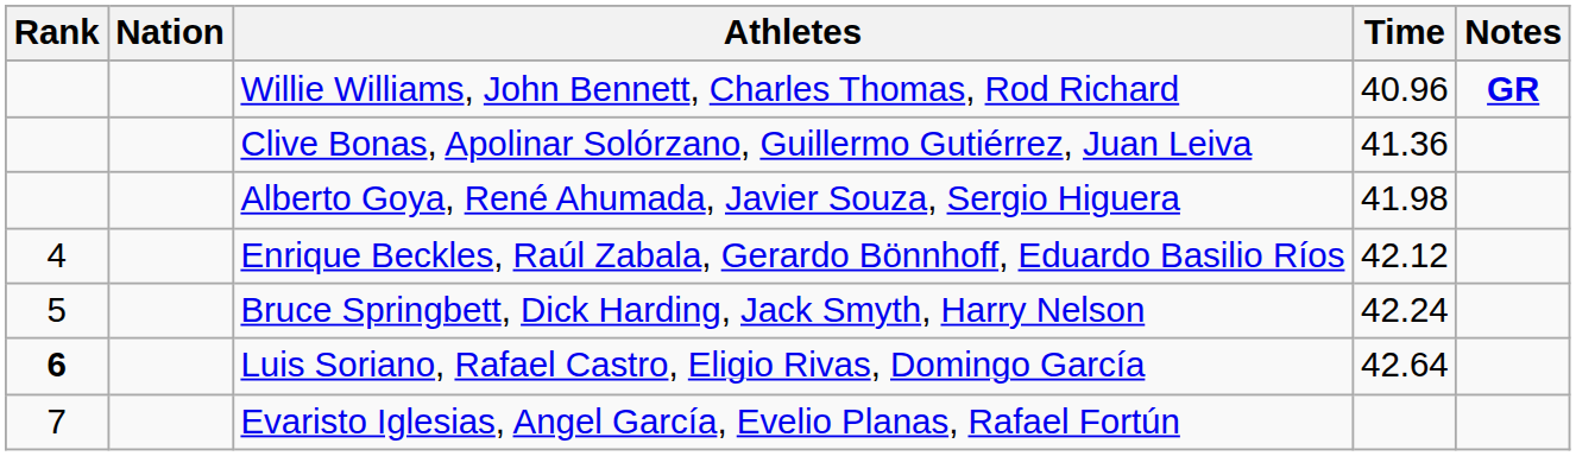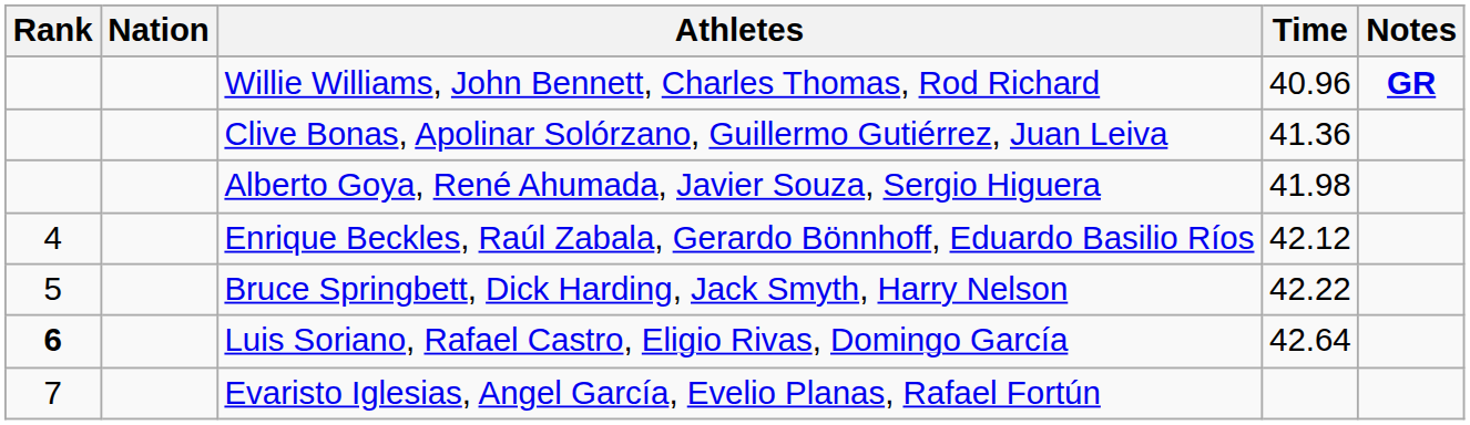Bruce Springbett, Dick Harding, Jack Smyth, Harry Nelson | Time: 42.24 -> 42.22
